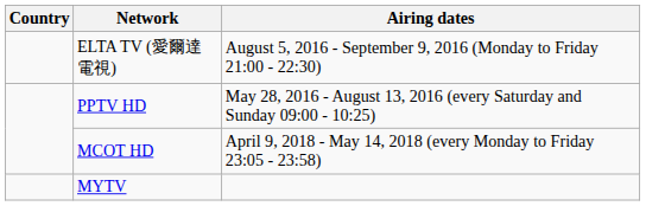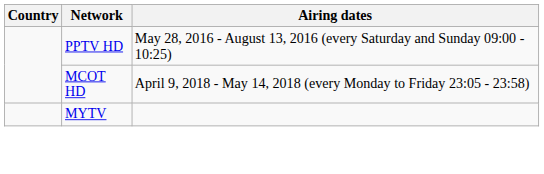- row: ELTA TV (愛爾達電視) | August 5, 2016 - September 9, 2016 (Monday to Friday 21:00 - 22:30)
